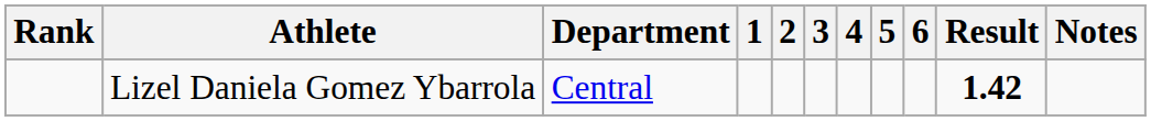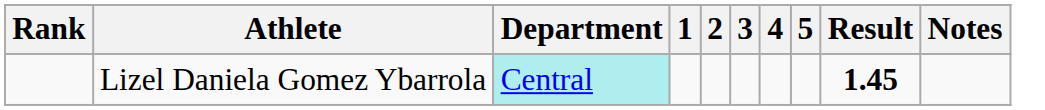- column: 6
Lizel Daniela Gomez Ybarrola | Department: no background -> paleturquoise background
Lizel Daniela Gomez Ybarrola | Result: 1.42 -> 1.45
